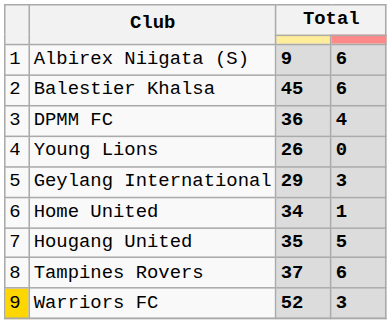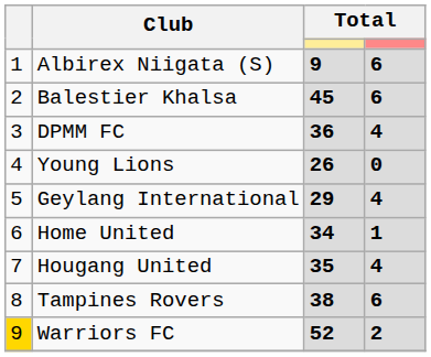Geylang International | column 4: 3 -> 4
Hougang United | column 4: 5 -> 4
Tampines Rovers | column 3: 37 -> 38
Warriors FC | column 4: 3 -> 2
